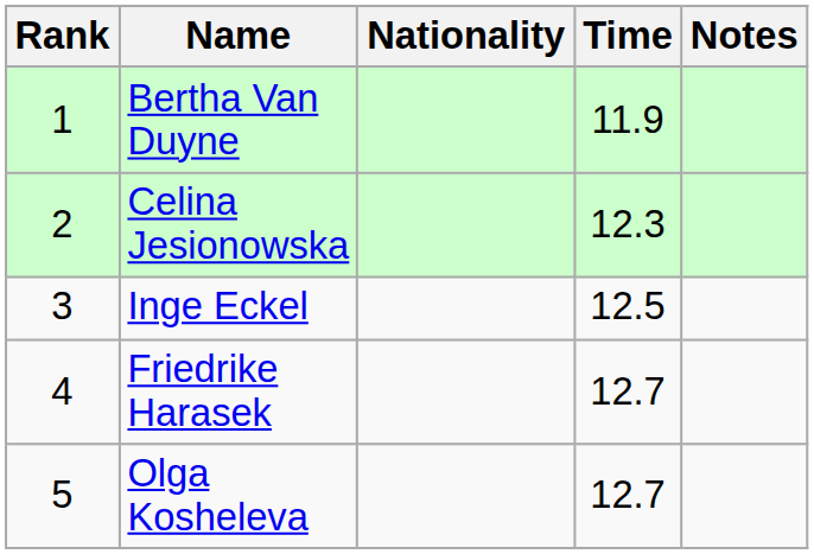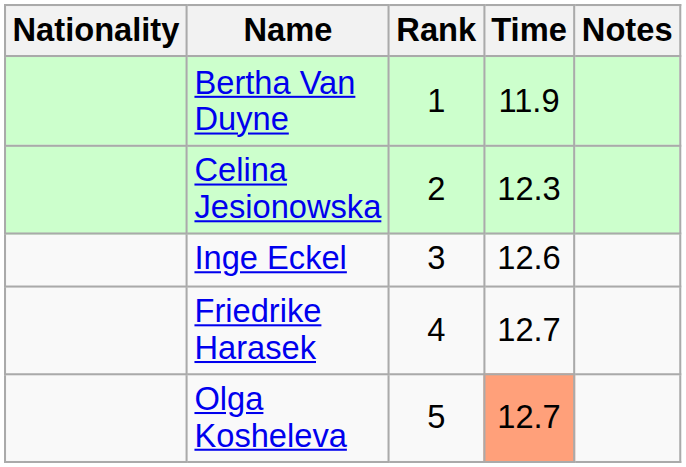columns swapped: Rank <-> Nationality
Inge Eckel | Time: 12.5 -> 12.6
Olga Kosheleva | Time: no background -> lightsalmon background
